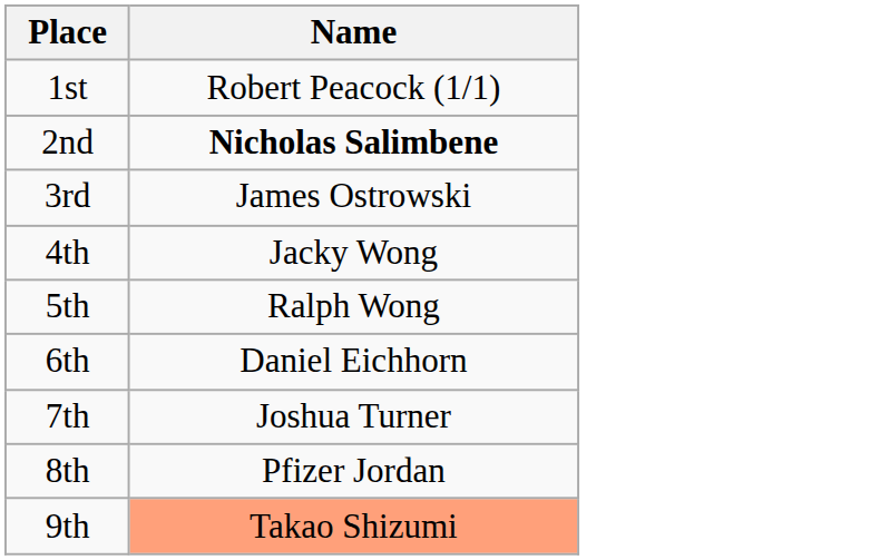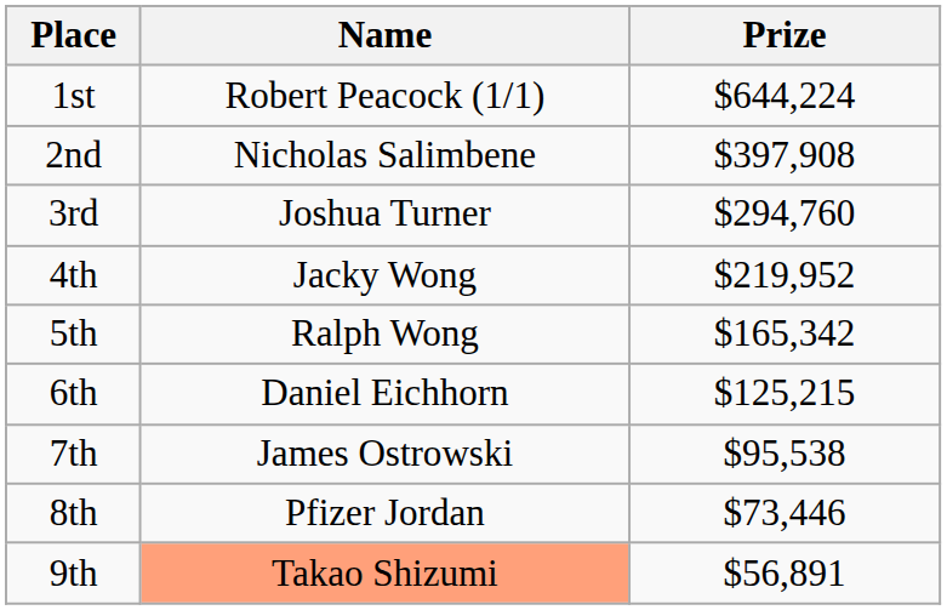+ column: Prize | $644,224 | $397,908 | $294,760 | $219,952 | $165,342 | $125,215 | $95,538 | $73,446 | $56,891
2nd | Name: bold -> normal
3rd | Name: James Ostrowski -> Joshua Turner
7th | Name: Joshua Turner -> James Ostrowski
